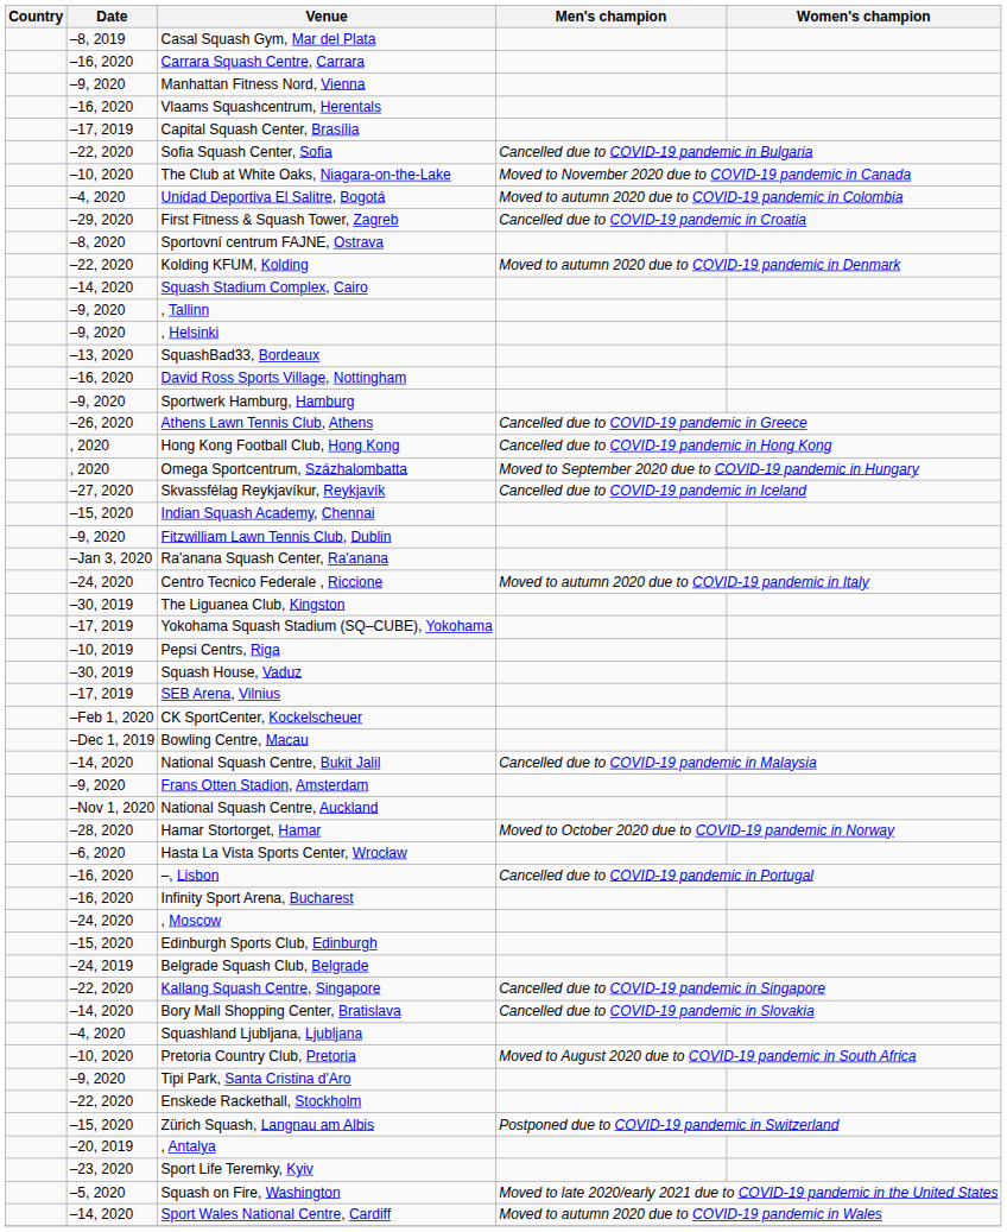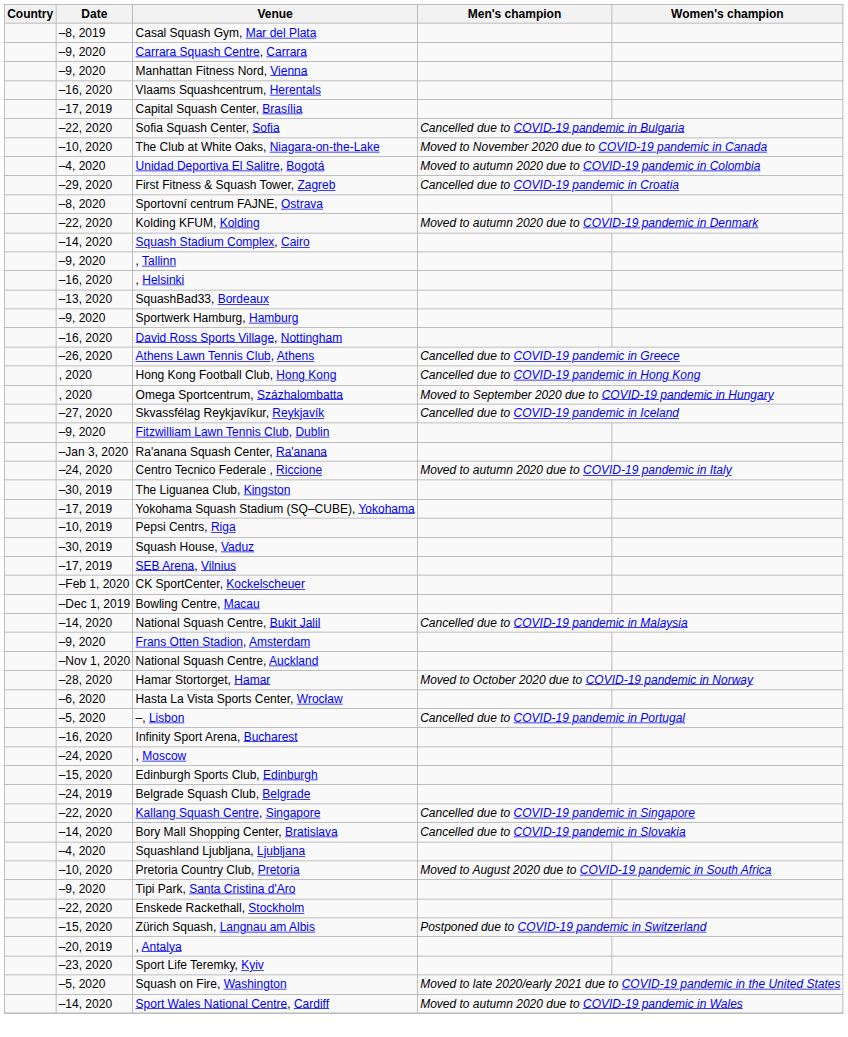Carrara Squash Centre, Carrara | Date: –16, 2020 -> –9, 2020
, Helsinki | Date: –9, 2020 -> –16, 2020
rows swapped: Sportwerk Hamburg, Hamburg <-> David Ross Sports Village, Nottingham
- row: –15, 2020 | Indian Squash Academy, Chennai
–, Lisbon | Date: –16, 2020 -> –5, 2020
